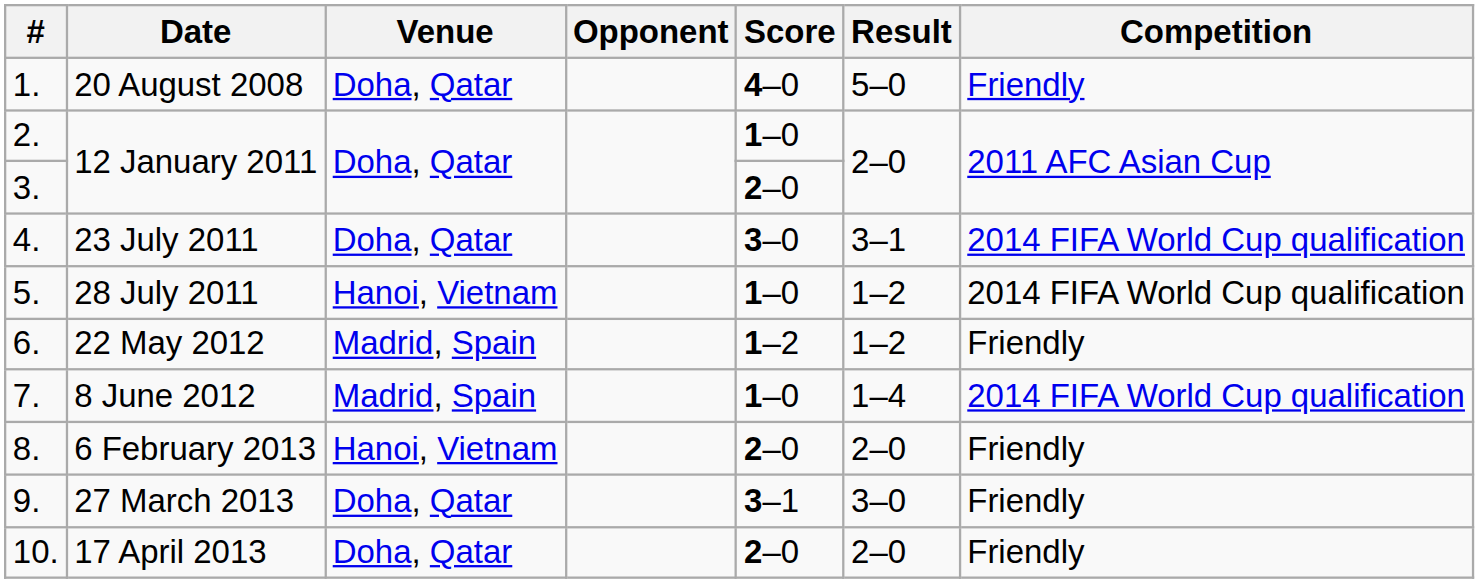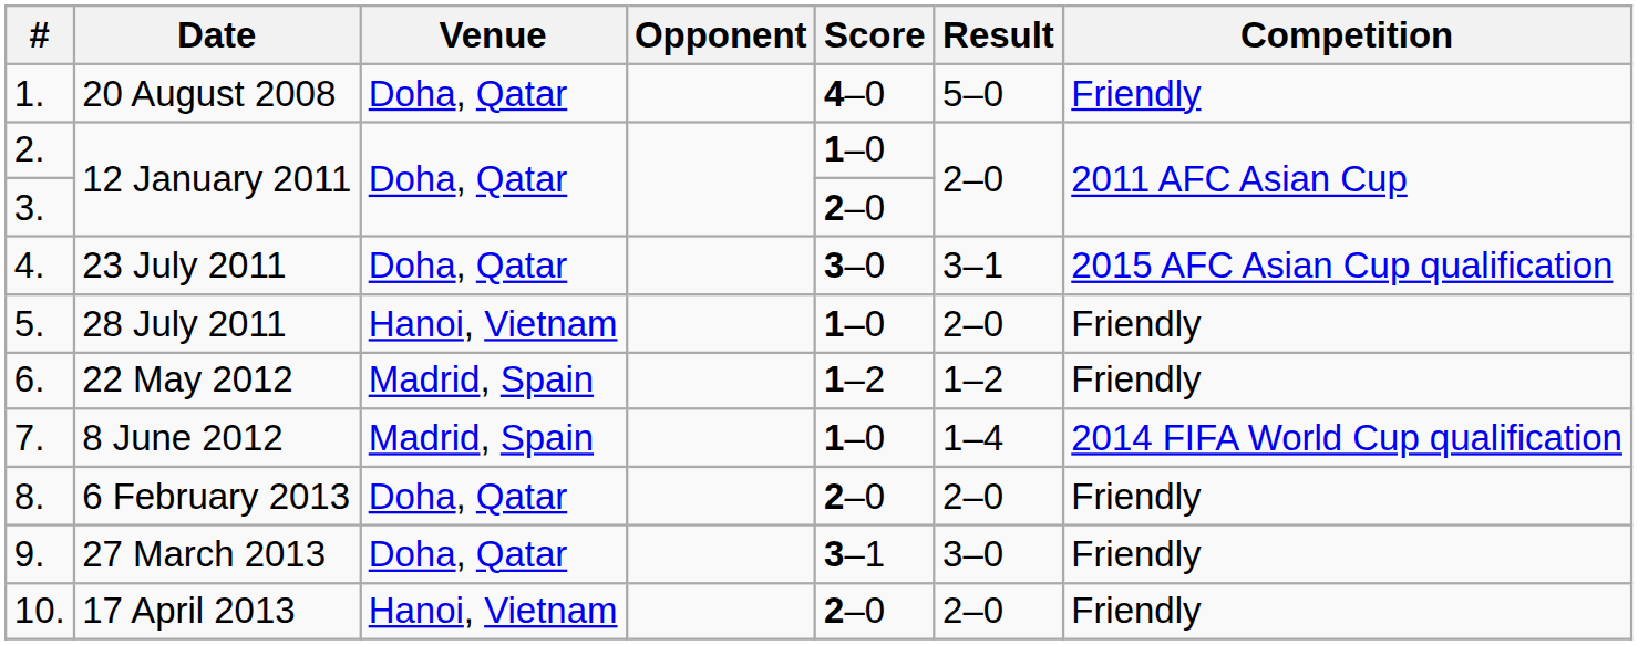23 July 2011 | Competition: 2014 FIFA World Cup qualification -> 2015 AFC Asian Cup qualification
28 July 2011 | Result: 1–2 -> 2–0
28 July 2011 | Competition: 2014 FIFA World Cup qualification -> Friendly
6 February 2013 | Venue: Hanoi, Vietnam -> Doha, Qatar
17 April 2013 | Venue: Doha, Qatar -> Hanoi, Vietnam
